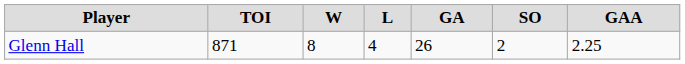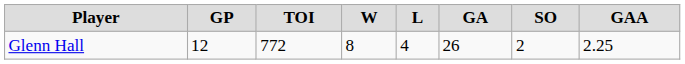+ column: GP | 12
Glenn Hall | TOI: 871 -> 772
